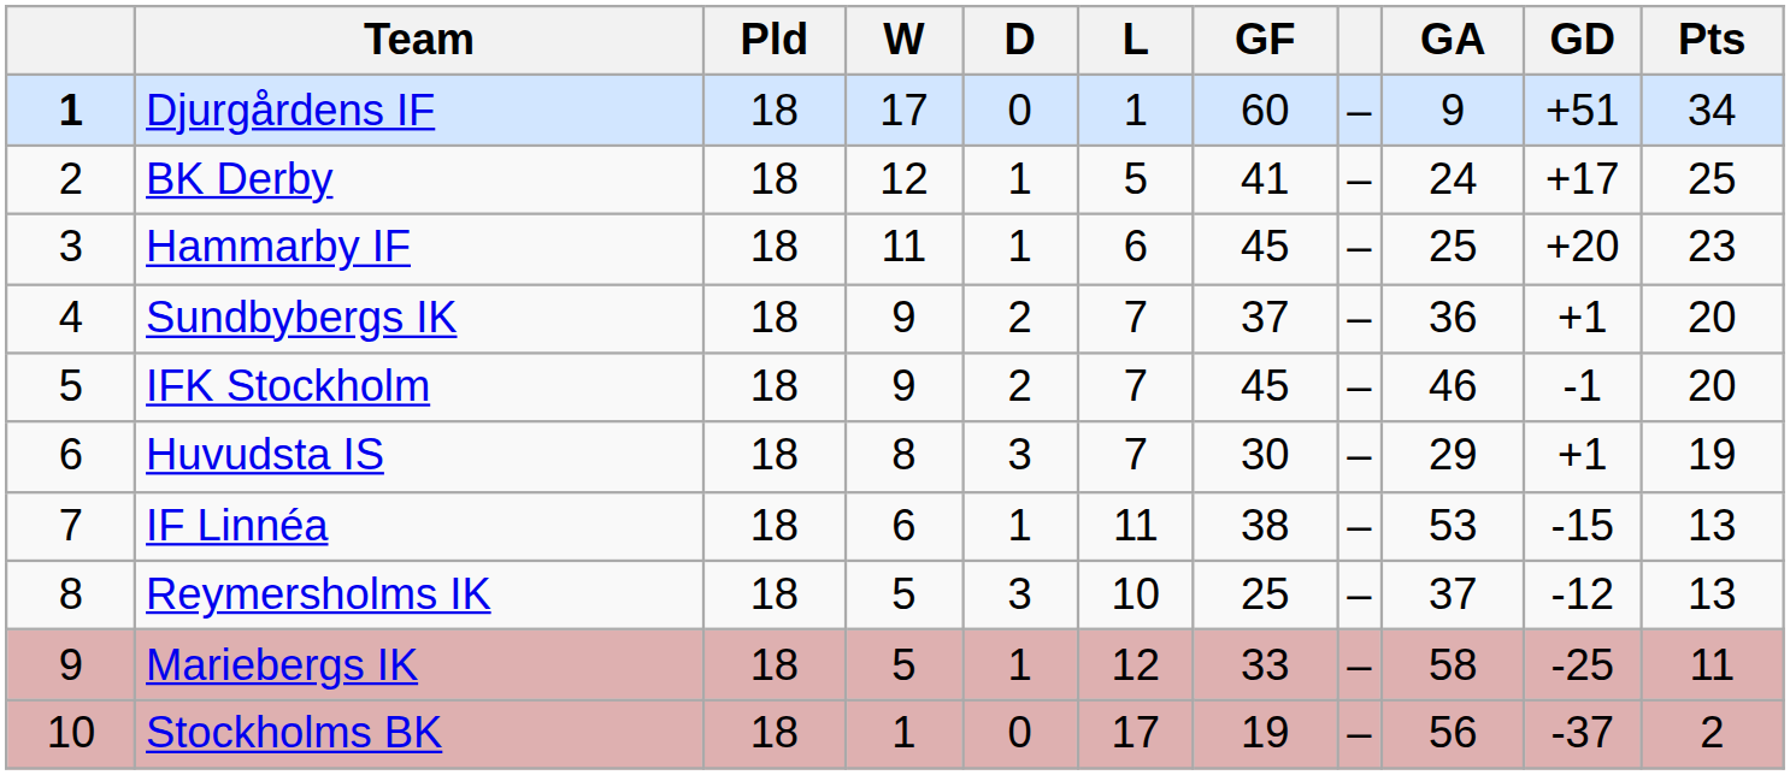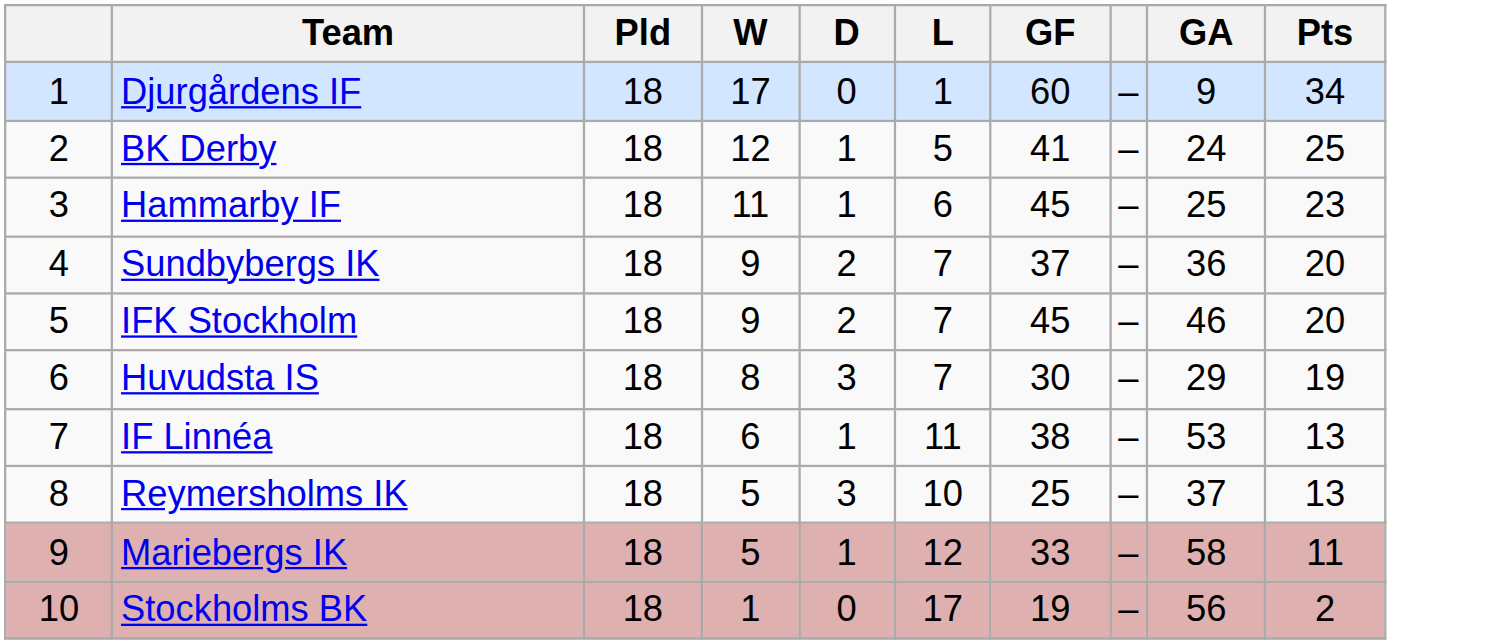- column: GD | +51 | +17 | +20 | +1 | -1 | +1 | -15 | -12 | -25 | -37
Djurgårdens IF | column 1: bold -> normal
